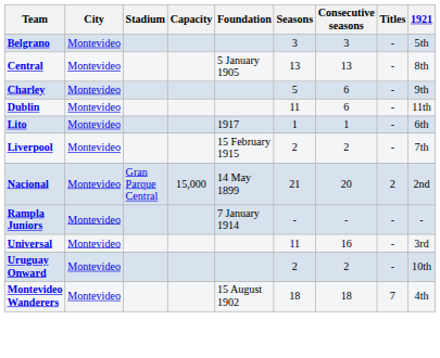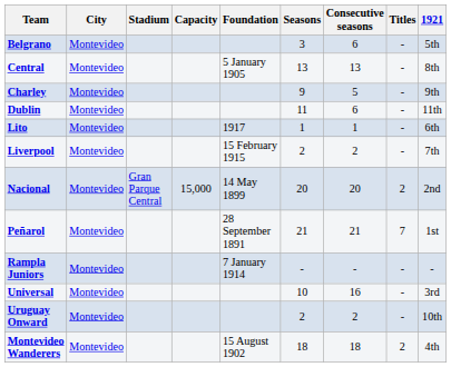Belgrano | Consecutive seasons: 3 -> 6
Charley | Seasons: 5 -> 9
Charley | Consecutive seasons: 6 -> 5
Nacional | Seasons: 21 -> 20
+ row: Peñarol | Montevideo | 28 September 1891 | 21 | 21 | 7 | 1st
Universal | Seasons: 11 -> 10
Montevideo Wanderers | Titles: 7 -> 2
